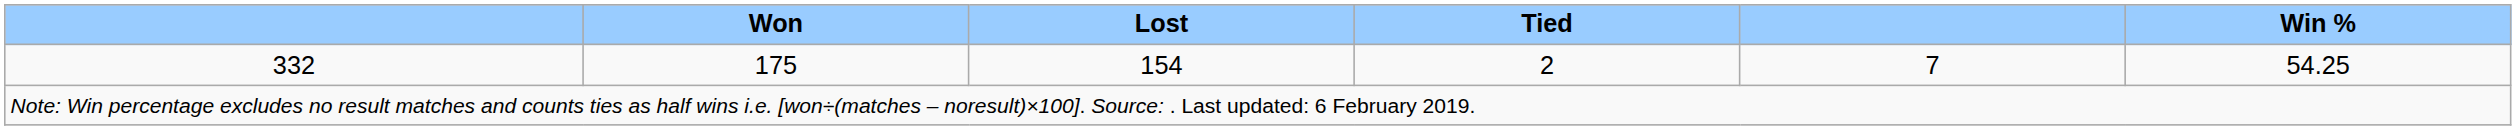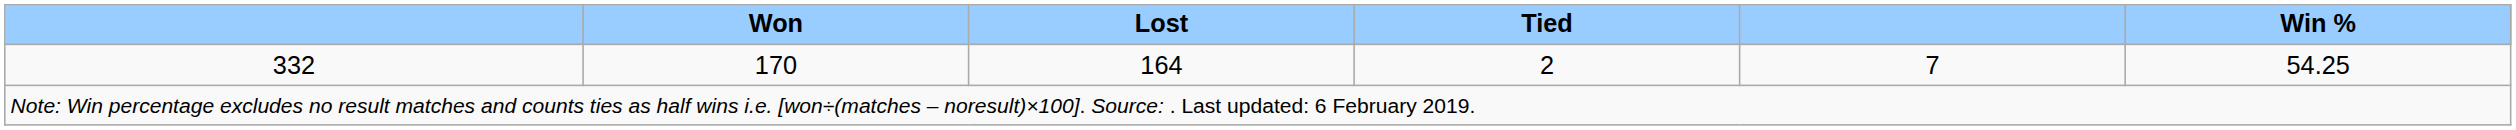332 | Won: 175 -> 170
332 | Lost: 154 -> 164
